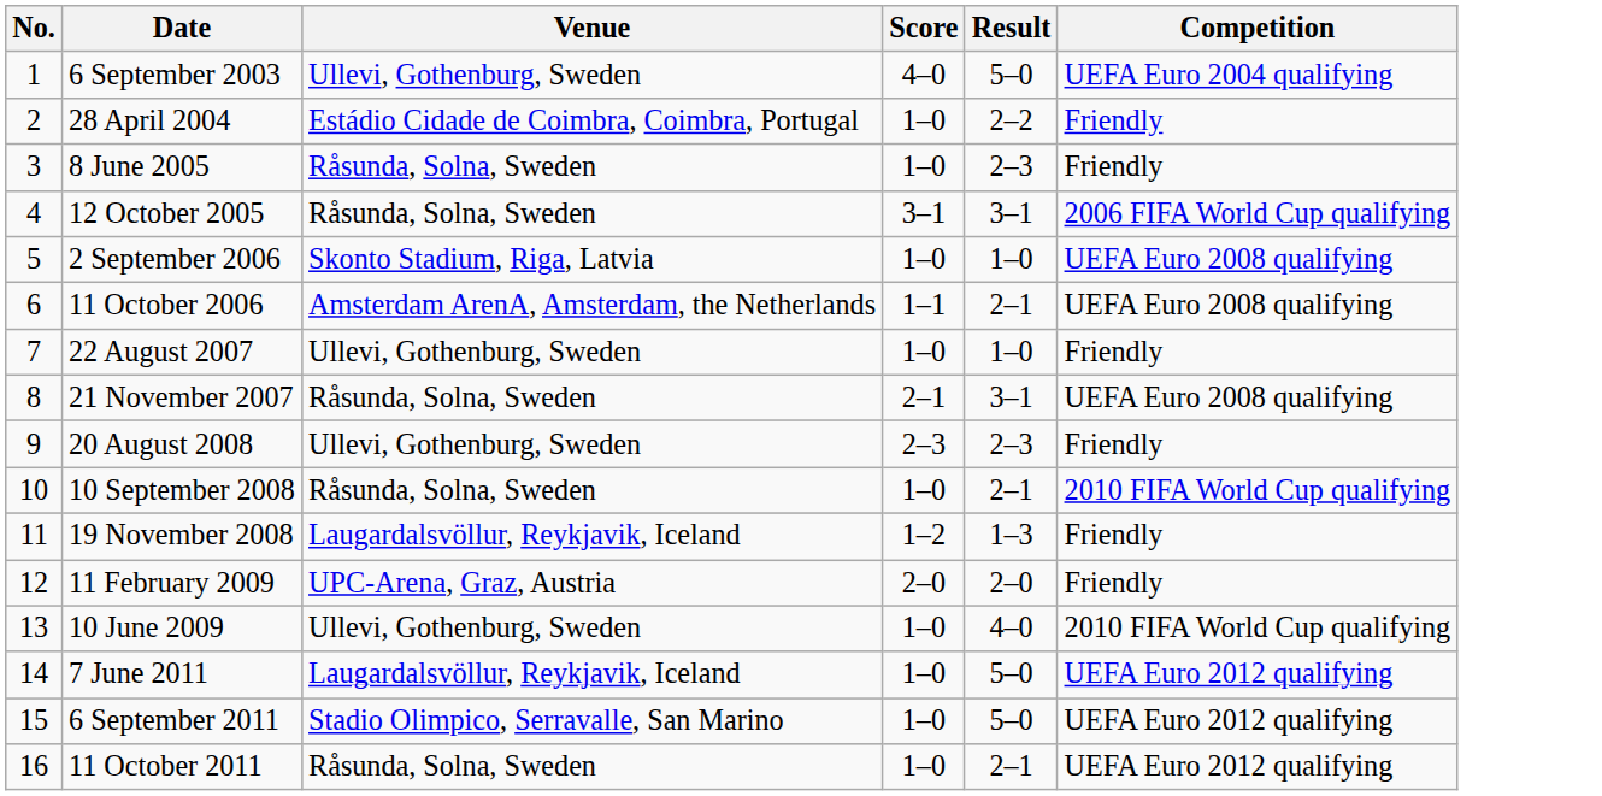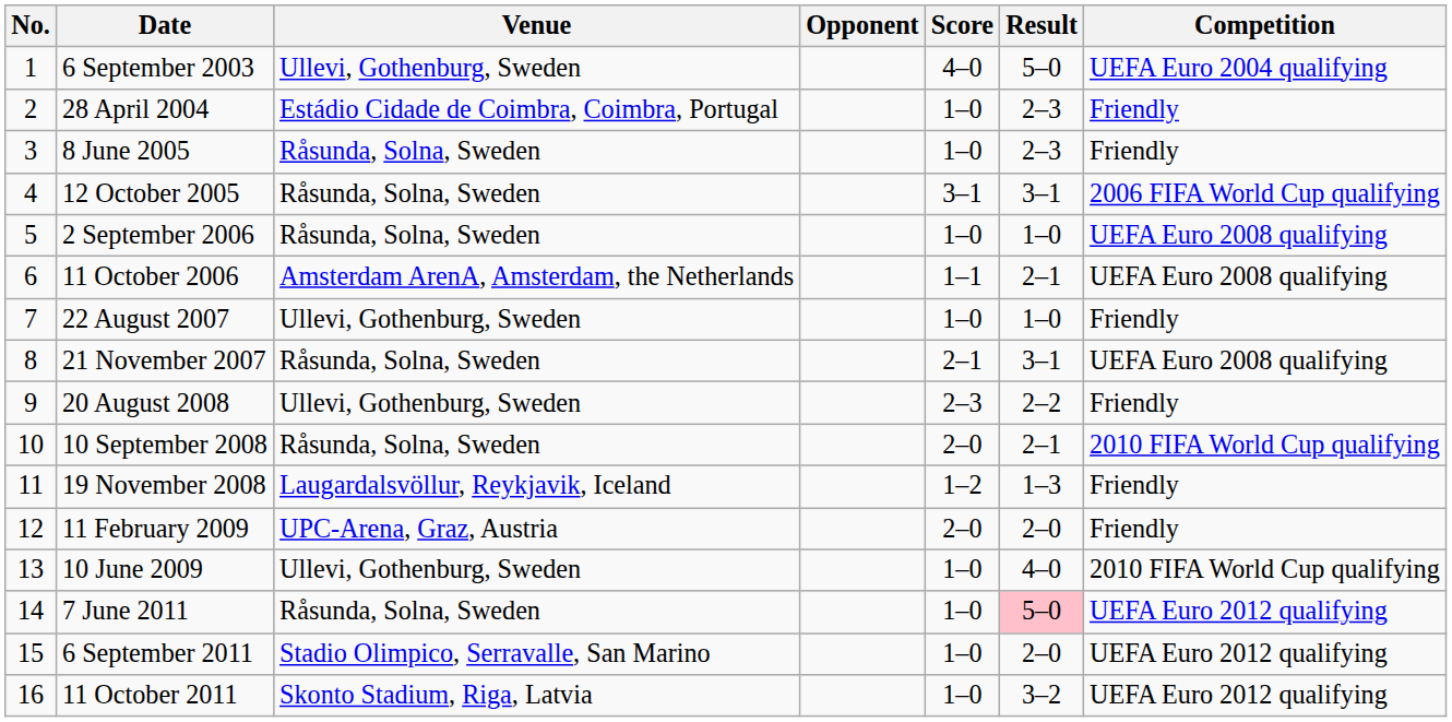+ column: Opponent
28 April 2004 | Result: 2–2 -> 2–3
2 September 2006 | Venue: Skonto Stadium, Riga, Latvia -> Råsunda, Solna, Sweden
20 August 2008 | Result: 2–3 -> 2–2
10 September 2008 | Score: 1–0 -> 2–0
7 June 2011 | Venue: Laugardalsvöllur, Reykjavik, Iceland -> Råsunda, Solna, Sweden
7 June 2011 | Result: no background -> pink background
6 September 2011 | Result: 5–0 -> 2–0
11 October 2011 | Venue: Råsunda, Solna, Sweden -> Skonto Stadium, Riga, Latvia
11 October 2011 | Result: 2–1 -> 3–2
